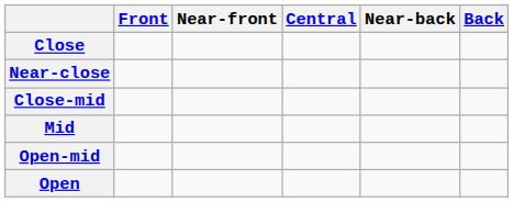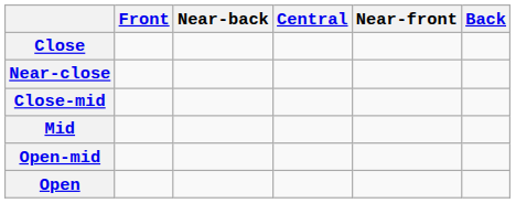columns swapped: Near-front <-> Near-back
